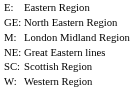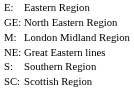+ row: S: | Southern Region
- row: W: | Western Region
